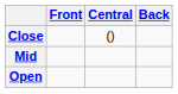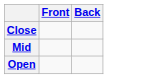- column: Central | ()
